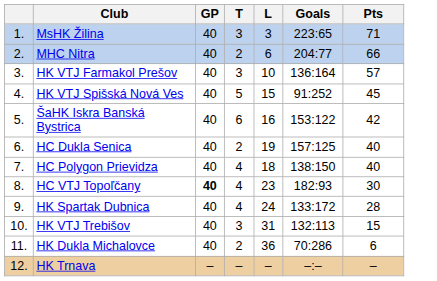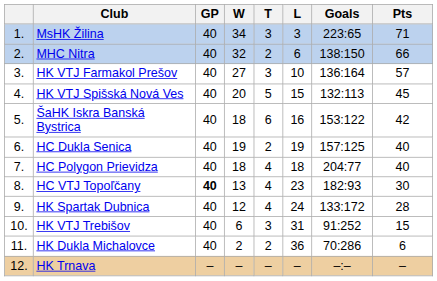+ column: W | 34 | 32 | 27 | 20 | 18 | 19 | 18 | 13 | 12 | 6 | 2 | –
MHC Nitra | Goals: 204:77 -> 138:150
HK VTJ Spišská Nová Ves | Goals: 91:252 -> 132:113
HC Polygon Prievidza | Goals: 138:150 -> 204:77
HK VTJ Trebišov | Goals: 132:113 -> 91:252
